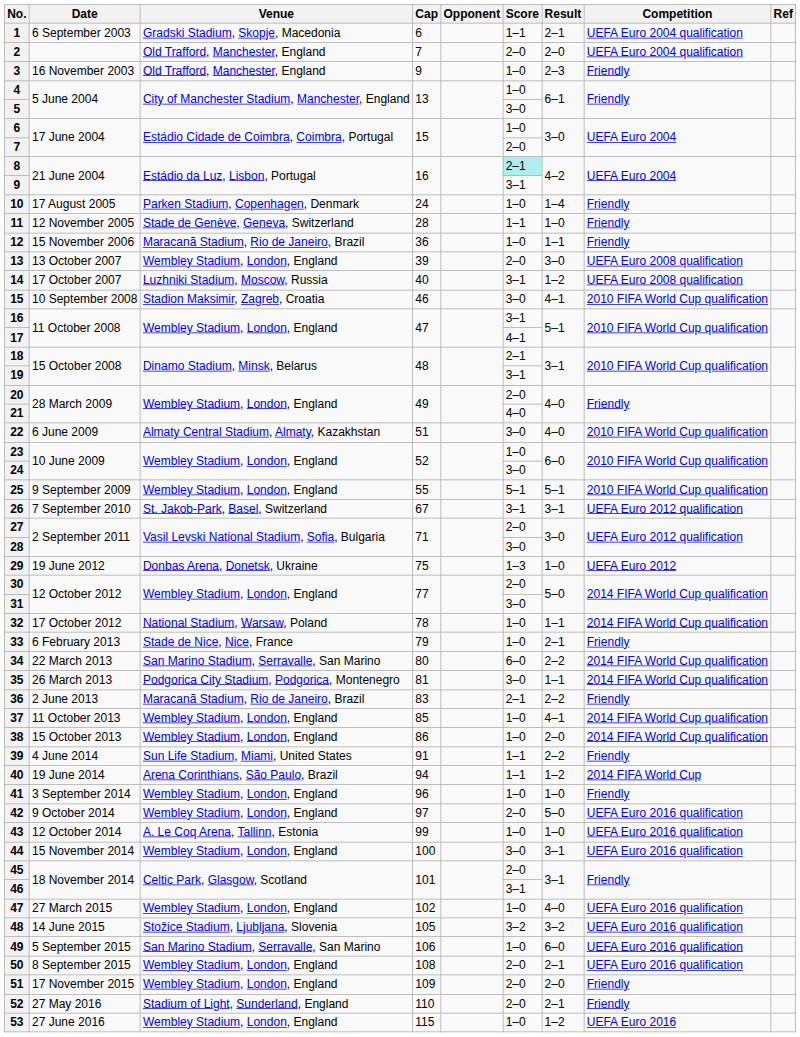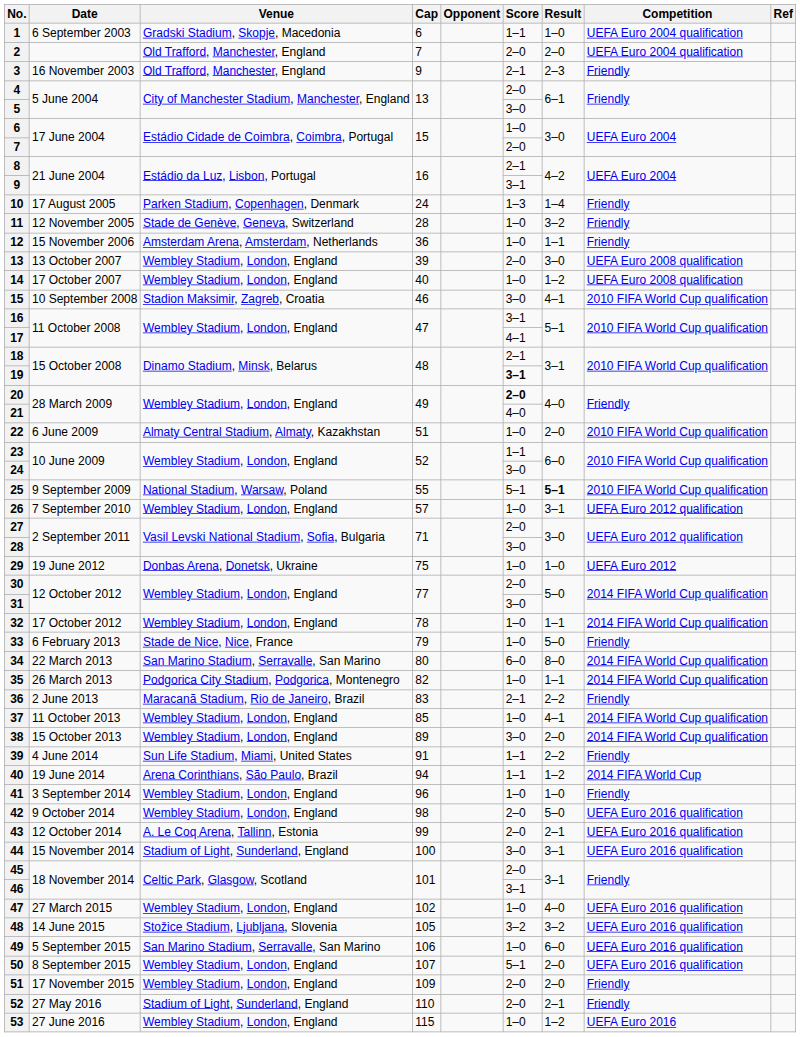1 | Result: 2–1 -> 1–0
3 | Score: 1–0 -> 2–1
4 | Score: 1–0 -> 2–0
8 | Score: paleturquoise background -> no background
10 | Score: 1–0 -> 1–3
11 | Score: 1–1 -> 1–0
11 | Result: 1–0 -> 3–2
12 | Venue: Maracanã Stadium, Rio de Janeiro, Brazil -> Amsterdam Arena, Amsterdam, Netherlands
14 | Venue: Luzhniki Stadium, Moscow, Russia -> Wembley Stadium, London, England
14 | Score: 3–1 -> 1–0
19 | Score: normal -> bold
20 | Score: normal -> bold
22 | Score: 3–0 -> 1–0
22 | Result: 4–0 -> 2–0
23 | Score: 1–0 -> 1–1
25 | Venue: Wembley Stadium, London, England -> National Stadium, Warsaw, Poland
25 | Result: normal -> bold
26 | Venue: St. Jakob-Park, Basel, Switzerland -> Wembley Stadium, London, England
26 | Cap: 67 -> 57
26 | Score: 3–1 -> 1–0
29 | Score: 1–3 -> 1–0
32 | Venue: National Stadium, Warsaw, Poland -> Wembley Stadium, London, England
33 | Result: 2–1 -> 5–0
34 | Result: 2–2 -> 8–0
35 | Cap: 81 -> 82
35 | Score: 3–0 -> 1–0
38 | Cap: 86 -> 89
38 | Score: 1–0 -> 3–0
42 | Cap: 97 -> 98
43 | Score: 1–0 -> 2–0
43 | Result: 1–0 -> 2–1
44 | Venue: Wembley Stadium, London, England -> Stadium of Light, Sunderland, England
50 | Cap: 108 -> 107
50 | Score: 2–0 -> 5–1
50 | Result: 2–1 -> 2–0
